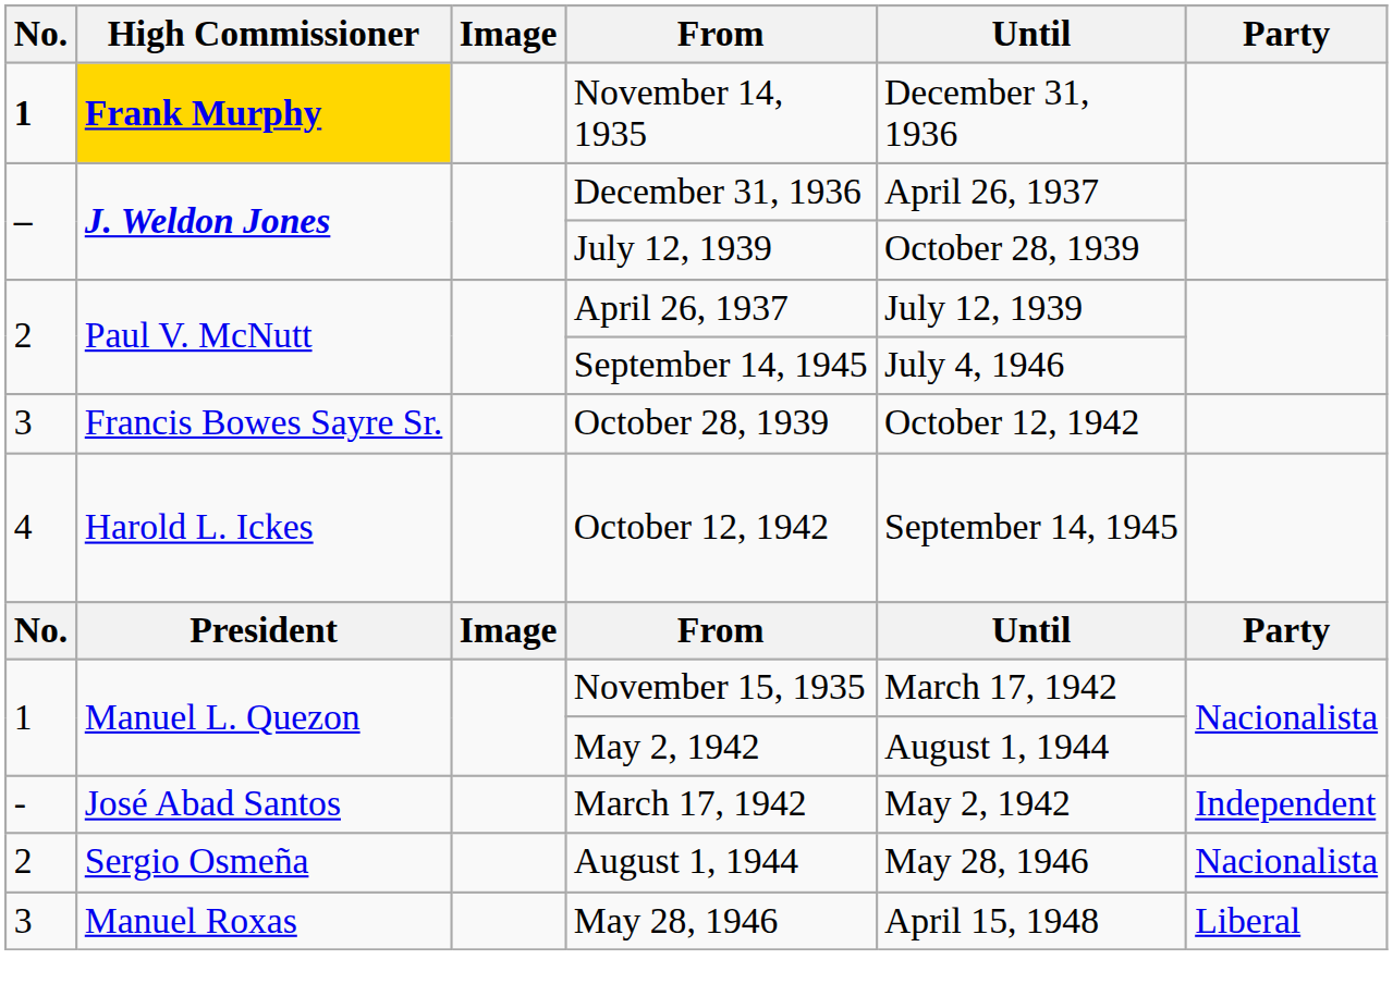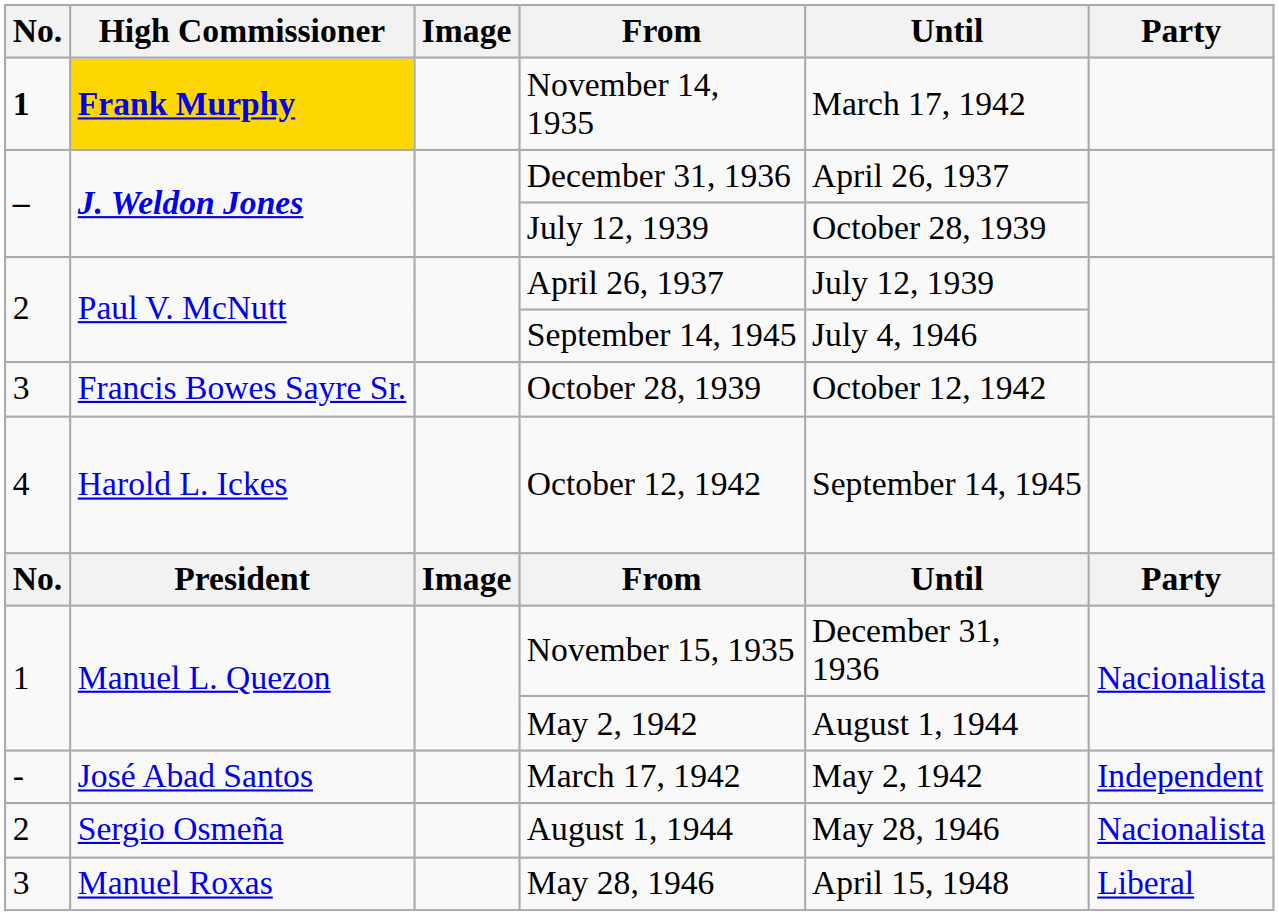November 14, 1935 | Until: December 31, 1936 -> March 17, 1942
November 15, 1935 | Until: March 17, 1942 -> December 31, 1936
